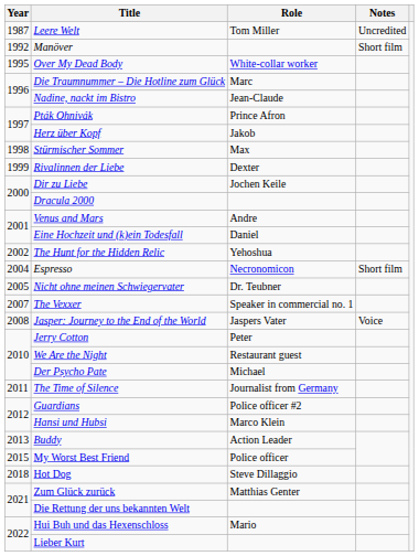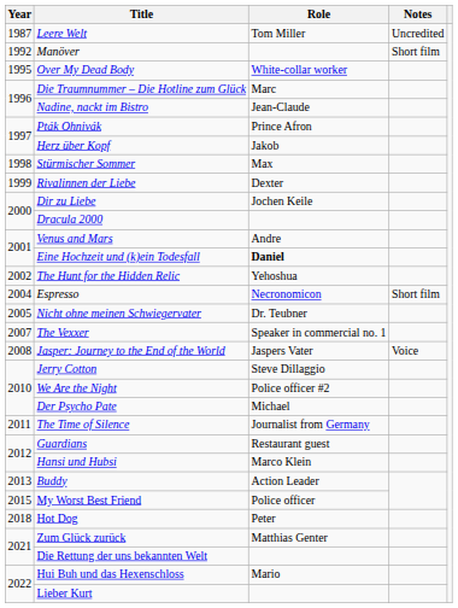Eine Hochzeit und (k)ein Todesfall | Role: normal -> bold
Jerry Cotton | Role: Peter -> Steve Dillaggio
We Are the Night | Role: Restaurant guest -> Police officer #2
Guardians | Role: Police officer #2 -> Restaurant guest
Hot Dog | Role: Steve Dillaggio -> Peter
